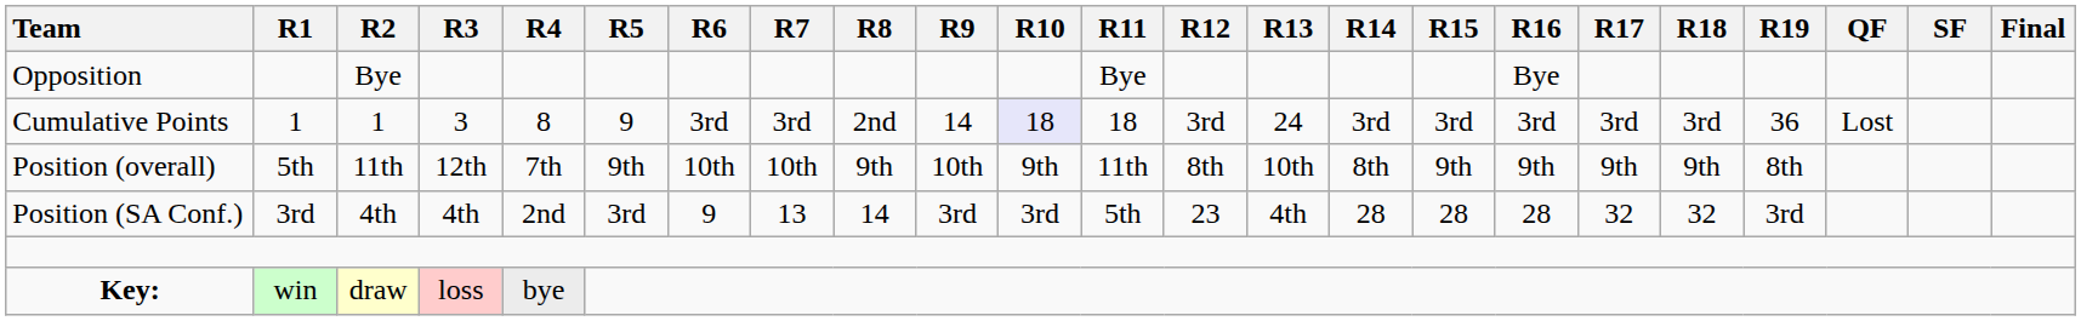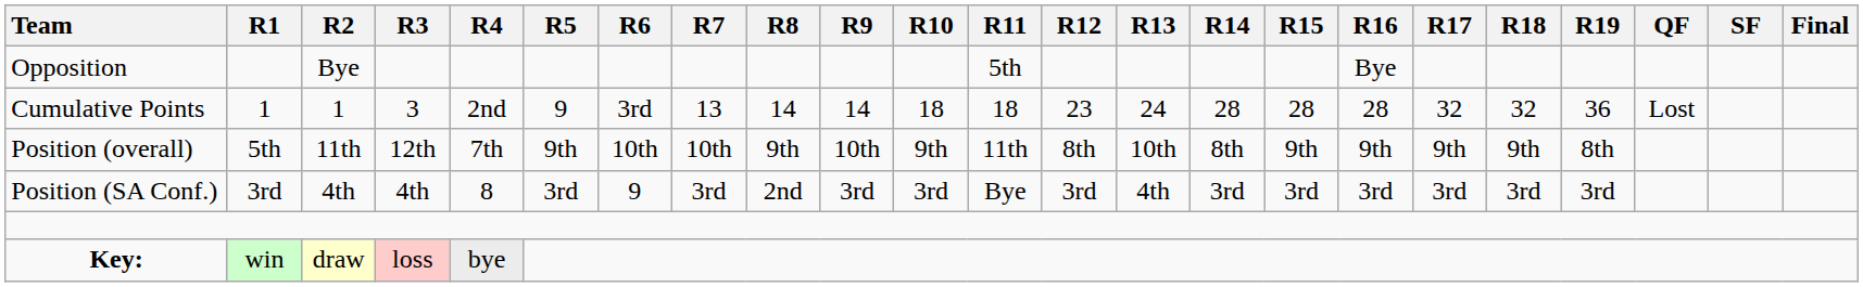Opposition | R11: Bye -> 5th
Cumulative Points | R4: 8 -> 2nd
Cumulative Points | R7: 3rd -> 13
Cumulative Points | R8: 2nd -> 14
Cumulative Points | R10: lavender background -> no background
Cumulative Points | R12: 3rd -> 23
Cumulative Points | R14: 3rd -> 28
Cumulative Points | R15: 3rd -> 28
Cumulative Points | R16: 3rd -> 28
Cumulative Points | R17: 3rd -> 32
Cumulative Points | R18: 3rd -> 32
Position (SA Conf.) | R4: 2nd -> 8
Position (SA Conf.) | R7: 13 -> 3rd
Position (SA Conf.) | R8: 14 -> 2nd
Position (SA Conf.) | R11: 5th -> Bye
Position (SA Conf.) | R12: 23 -> 3rd
Position (SA Conf.) | R14: 28 -> 3rd
Position (SA Conf.) | R15: 28 -> 3rd
Position (SA Conf.) | R16: 28 -> 3rd
Position (SA Conf.) | R17: 32 -> 3rd
Position (SA Conf.) | R18: 32 -> 3rd
